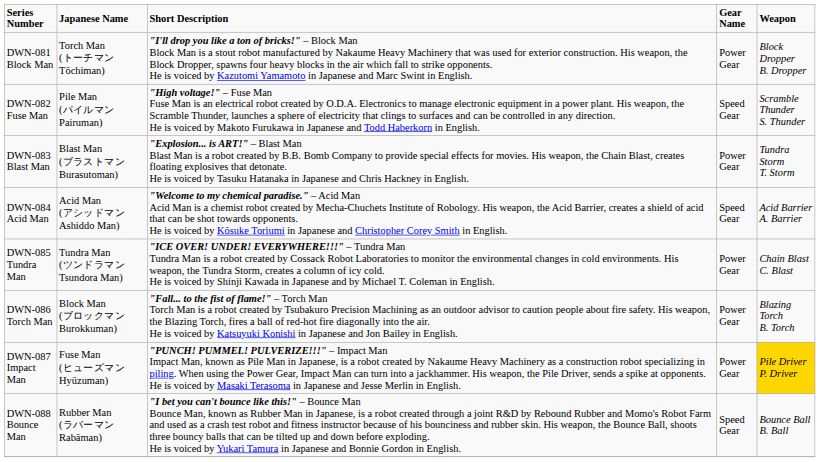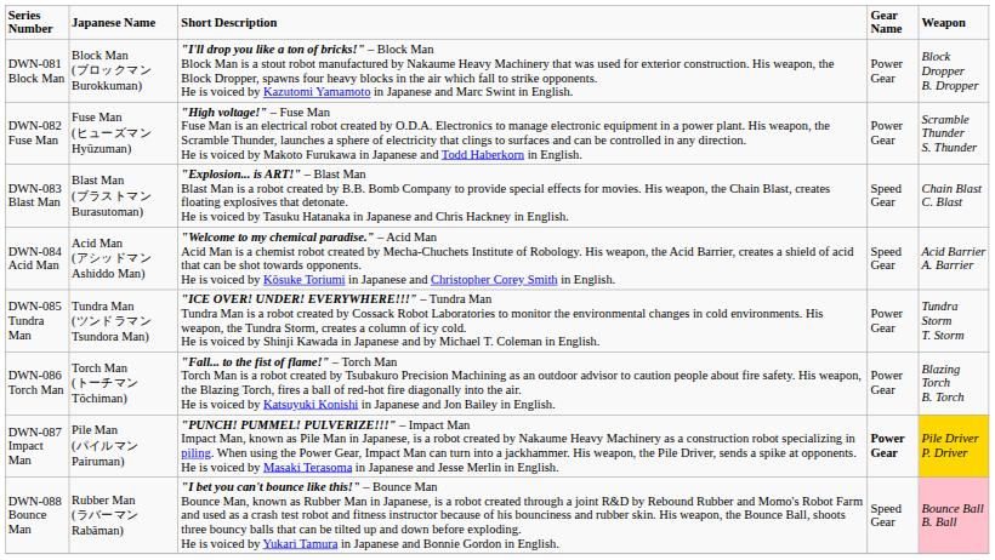DWN-081 Block Man | Japanese Name: Torch Man (トーチマン Tōchiman) -> Block Man (ブロックマン Burokkuman)
DWN-082 Fuse Man | Japanese Name: Pile Man (パイルマン Pairuman) -> Fuse Man (ヒューズマン Hyūzuman)
DWN-082 Fuse Man | Gear Name: Speed Gear -> Power Gear
DWN-083 Blast Man | Gear Name: Power Gear -> Speed Gear
DWN-083 Blast Man | Weapon: Tundra Storm T. Storm -> Chain Blast C. Blast
DWN-085 Tundra Man | Weapon: Chain Blast C. Blast -> Tundra Storm T. Storm
DWN-086 Torch Man | Japanese Name: Block Man (ブロックマン Burokkuman) -> Torch Man (トーチマン Tōchiman)
DWN-087 Impact Man | Japanese Name: Fuse Man (ヒューズマン Hyūzuman) -> Pile Man (パイルマン Pairuman)
DWN-087 Impact Man | Gear Name: normal -> bold
DWN-088 Bounce Man | Weapon: no background -> pink background
